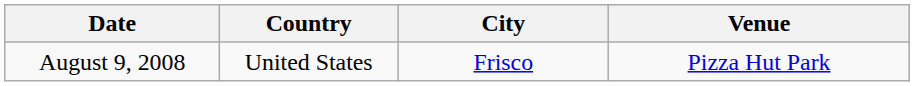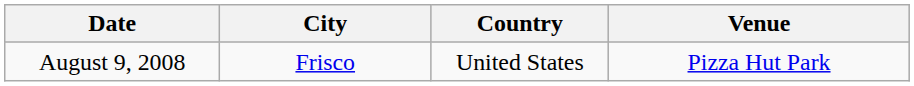columns swapped: City <-> Country
